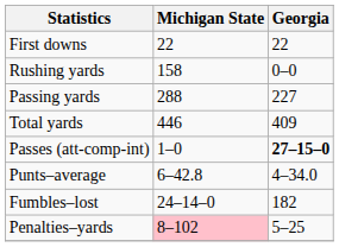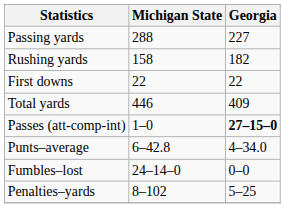rows swapped: First downs <-> Passing yards
Rushing yards | Georgia: 0–0 -> 182
Fumbles–lost | Georgia: 182 -> 0–0
Penalties–yards | Michigan State: pink background -> no background
